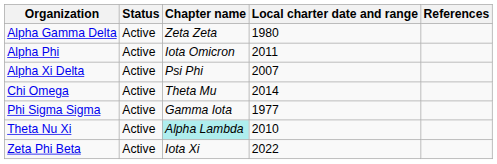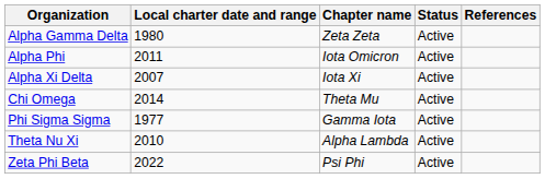columns swapped: Local charter date and range <-> Status
Alpha Xi Delta | Chapter name: Psi Phi -> Iota Xi
Theta Nu Xi | Chapter name: paleturquoise background -> no background
Zeta Phi Beta | Chapter name: Iota Xi -> Psi Phi
